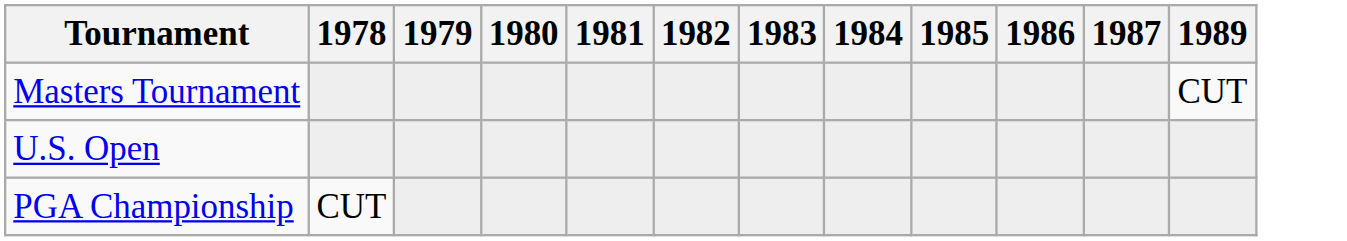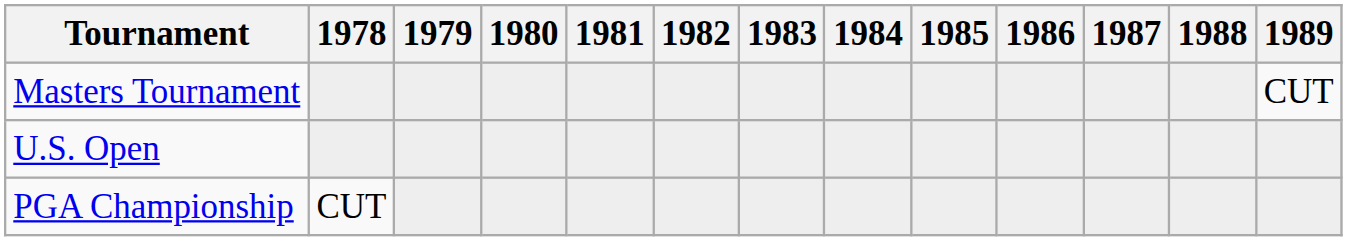+ column: 1988
